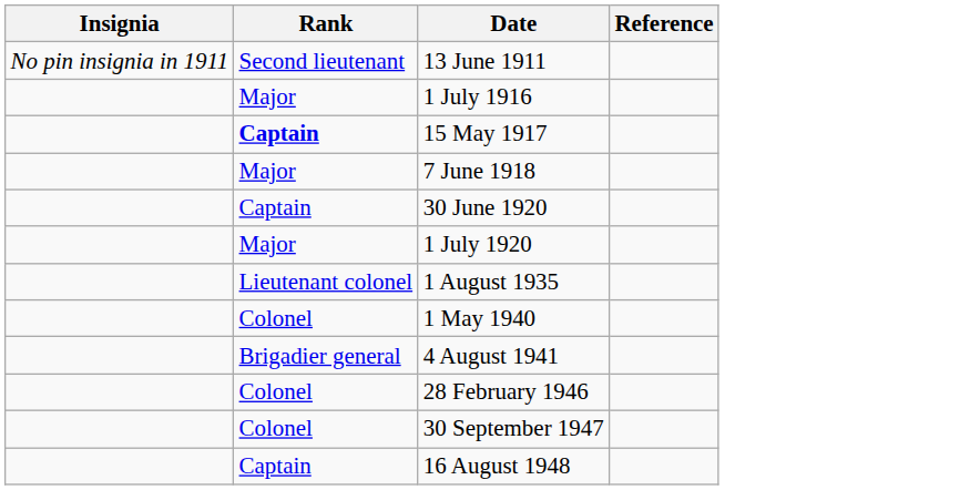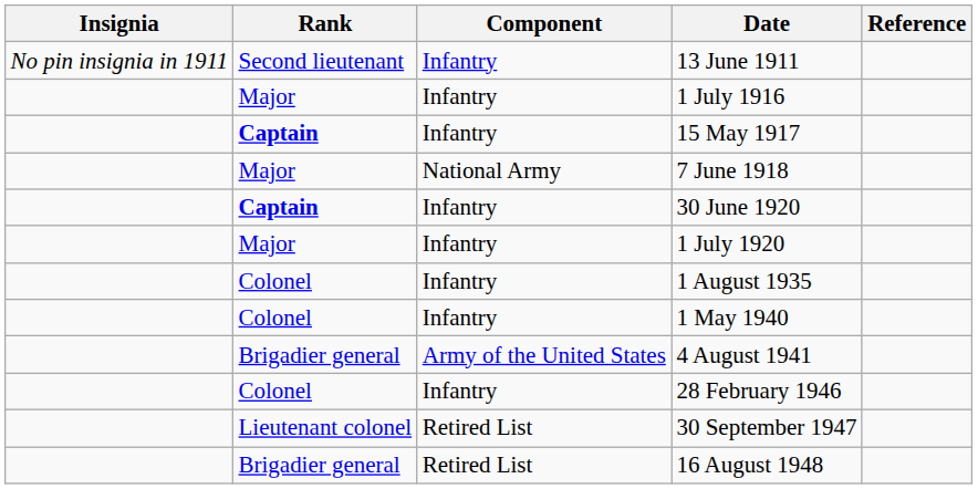+ column: Component | Infantry | Infantry | Infantry | National Army | Infantry | Infantry | Infantry | Infantry | Army of the United States | Infantry | Retired List | Retired List
30 June 1920 | Rank: normal -> bold
1 August 1935 | Rank: Lieutenant colonel -> Colonel
30 September 1947 | Rank: Colonel -> Lieutenant colonel
16 August 1948 | Rank: Captain -> Brigadier general
